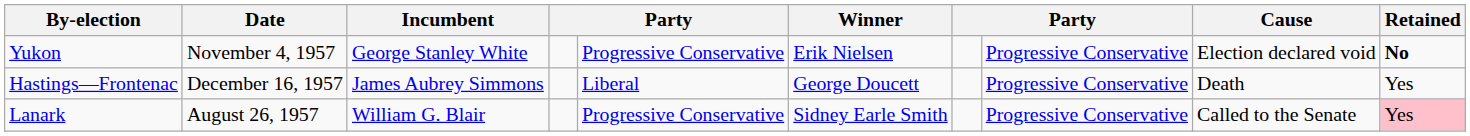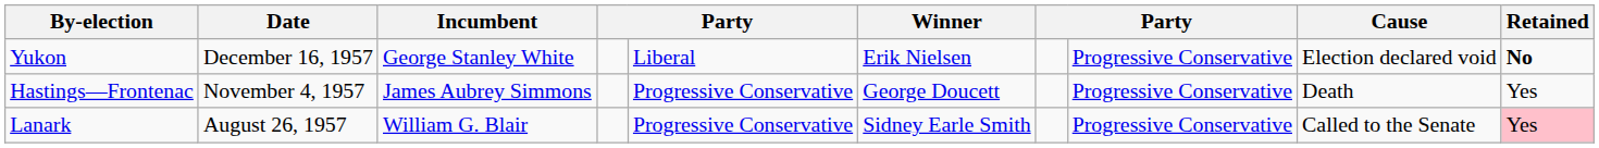Yukon | Date: November 4, 1957 -> December 16, 1957
Yukon | column 5: Progressive Conservative -> Liberal
Hastings—Frontenac | Date: December 16, 1957 -> November 4, 1957
Hastings—Frontenac | column 5: Liberal -> Progressive Conservative
